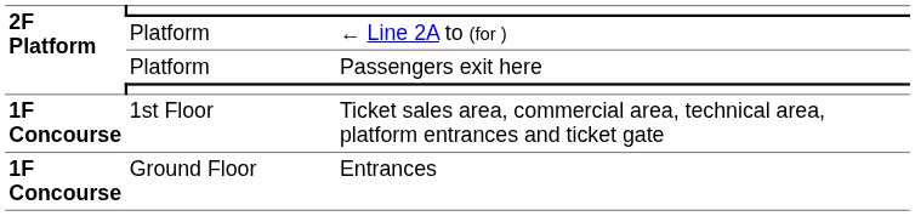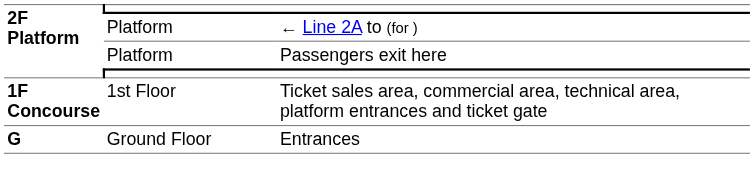Entrances | 2F Platform: 1F Concourse -> G
